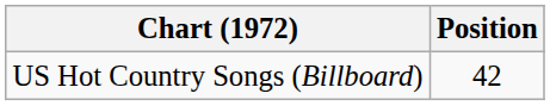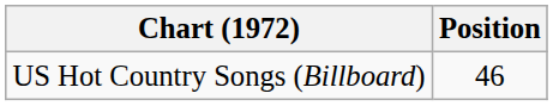US Hot Country Songs (Billboard) | Position: 42 -> 46
